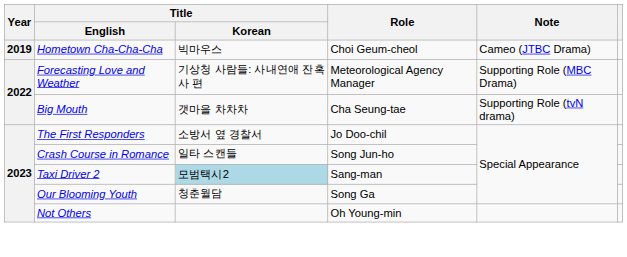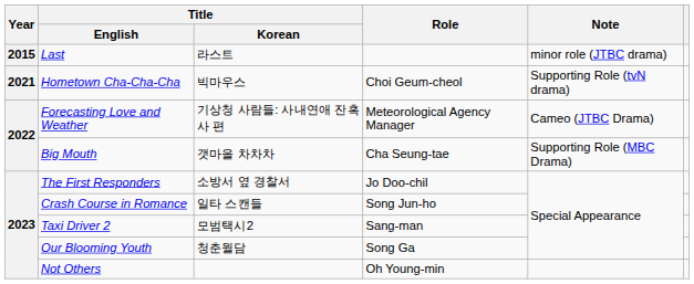+ row: 2015 | Last | 라스트 | minor role (JTBC drama)
Hometown Cha-Cha-Cha | Year: 2019 -> 2021
Hometown Cha-Cha-Cha | Note: Cameo (JTBC Drama) -> Supporting Role (tvN drama)
Forecasting Love and Weather | Note: Supporting Role (MBC Drama) -> Cameo (JTBC Drama)
Big Mouth | Note: Supporting Role (tvN drama) -> Supporting Role (MBC Drama)
Taxi Driver 2 | Title / Korean: lightblue background -> no background
